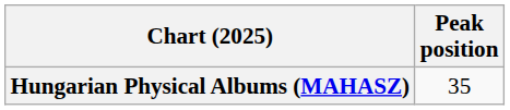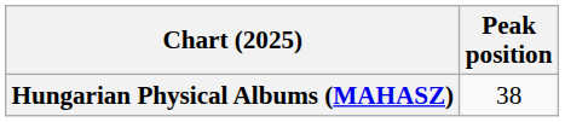Hungarian Physical Albums (MAHASZ) | Peak position: 35 -> 38
